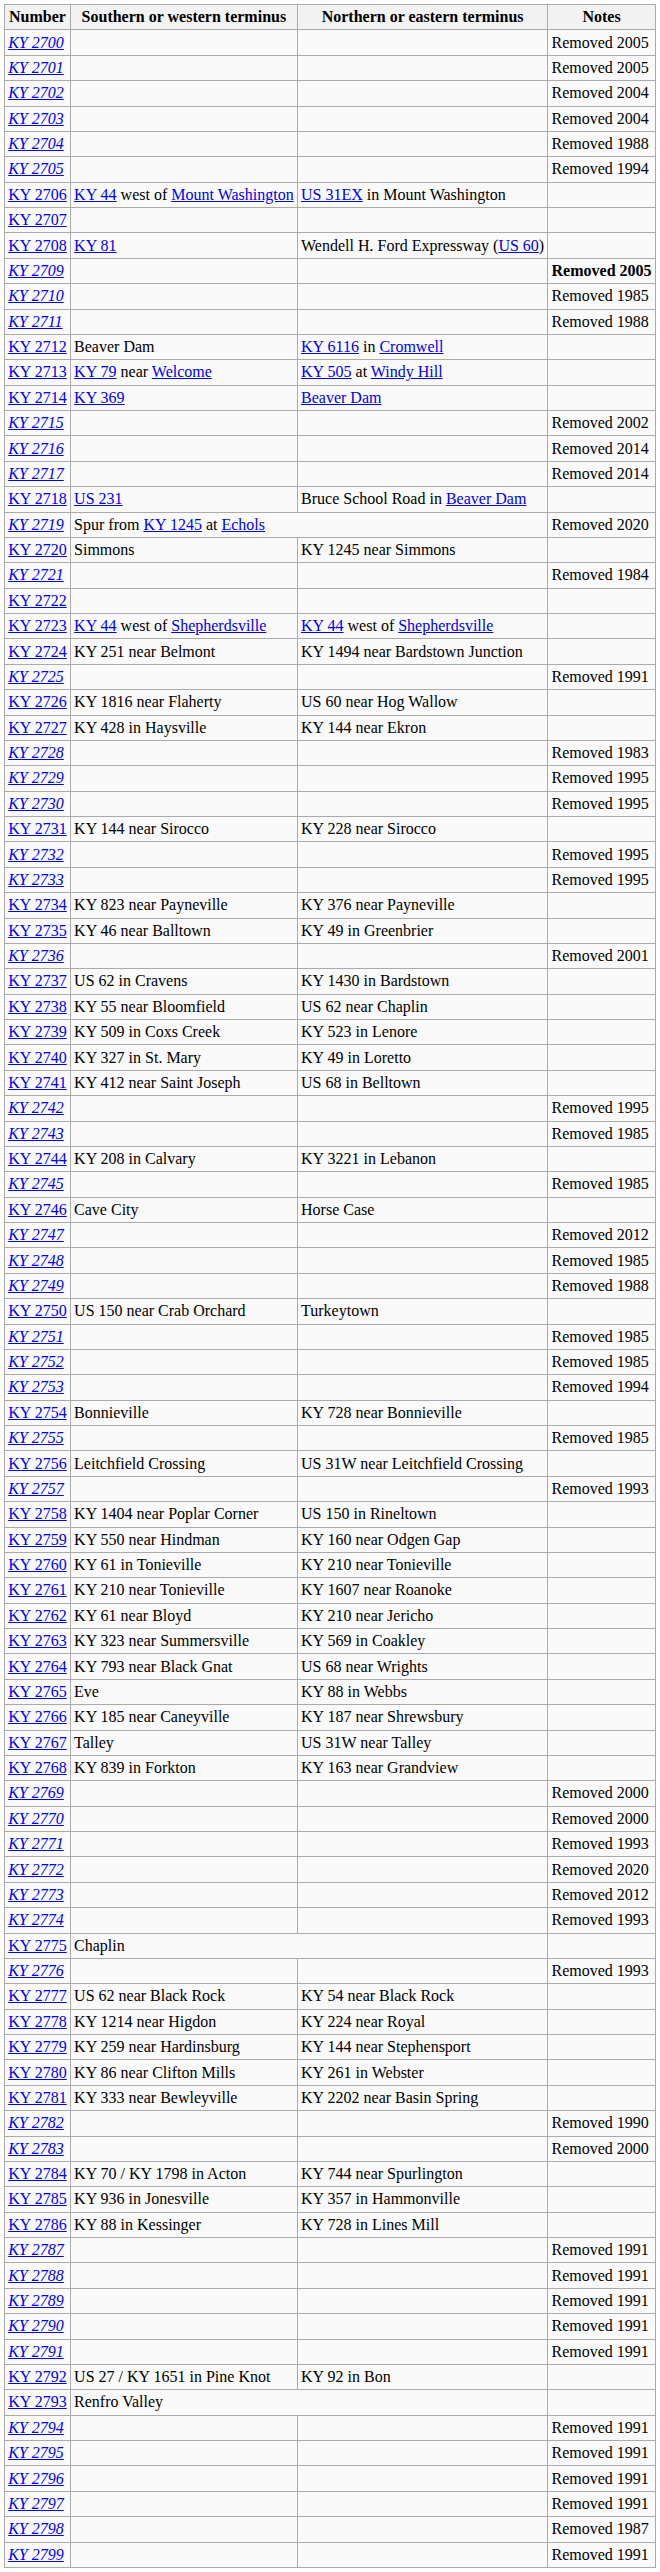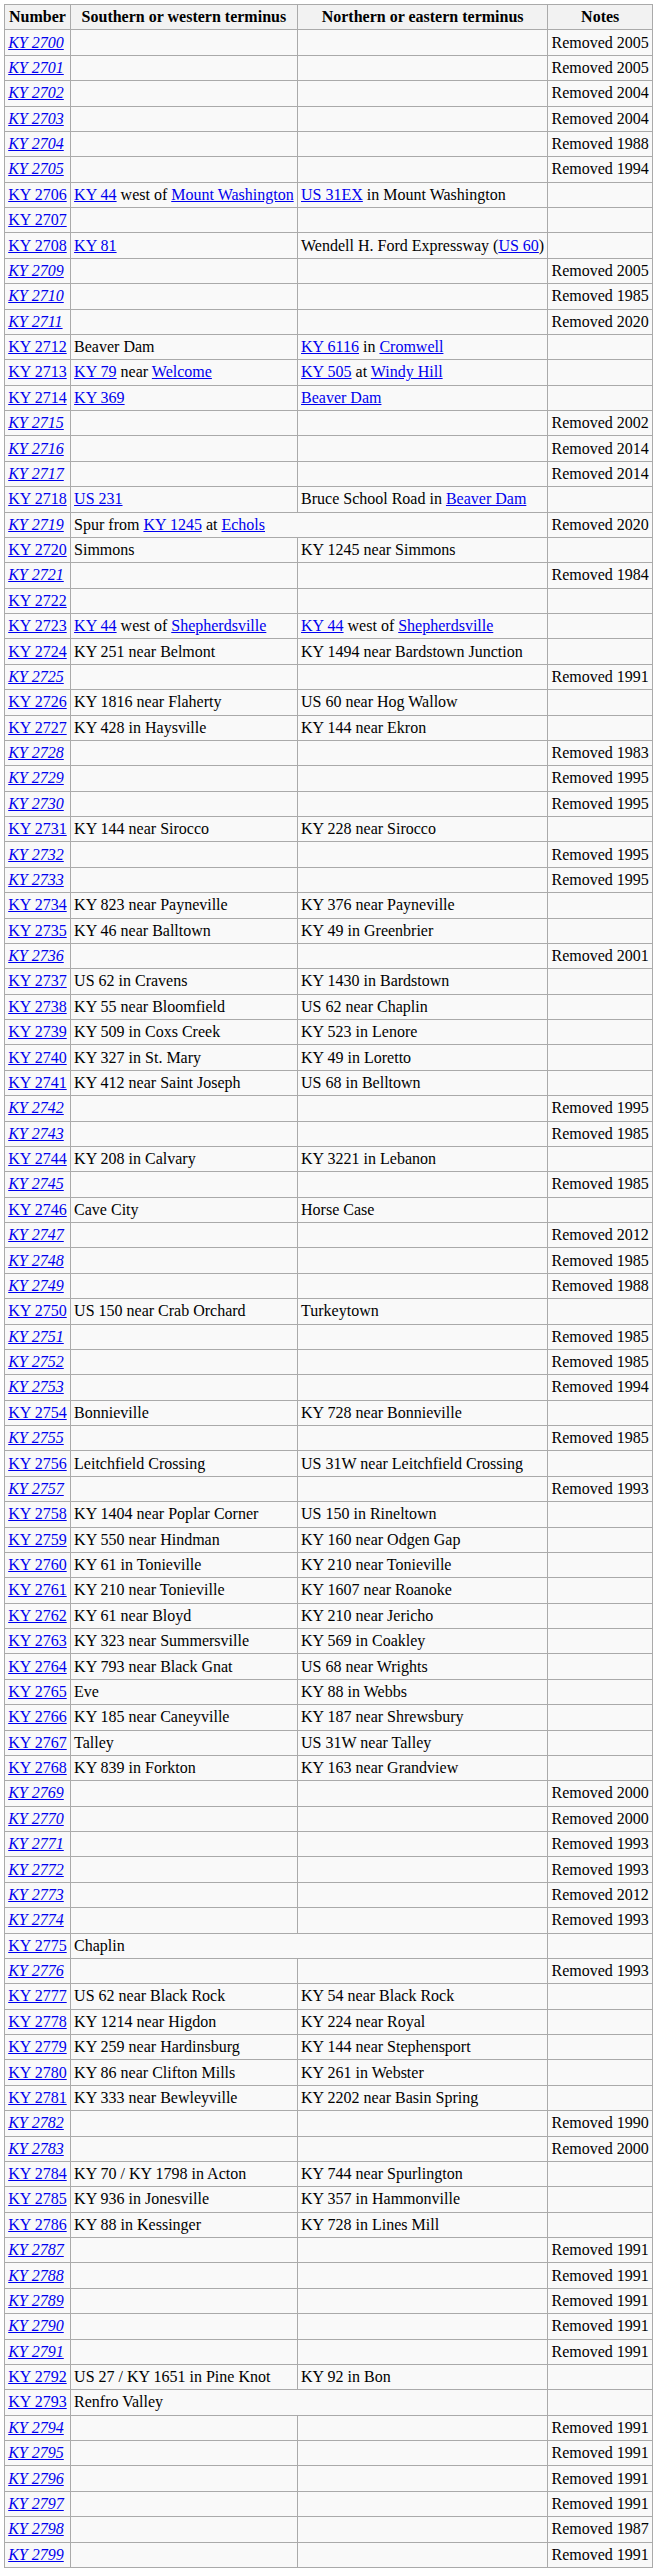KY 2709 | Notes: bold -> normal
KY 2711 | Notes: Removed 1988 -> Removed 2020
KY 2772 | Notes: Removed 2020 -> Removed 1993
